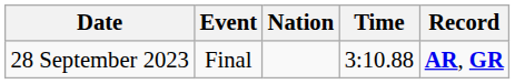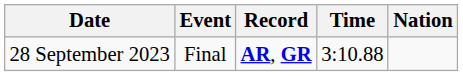columns swapped: Nation <-> Record
